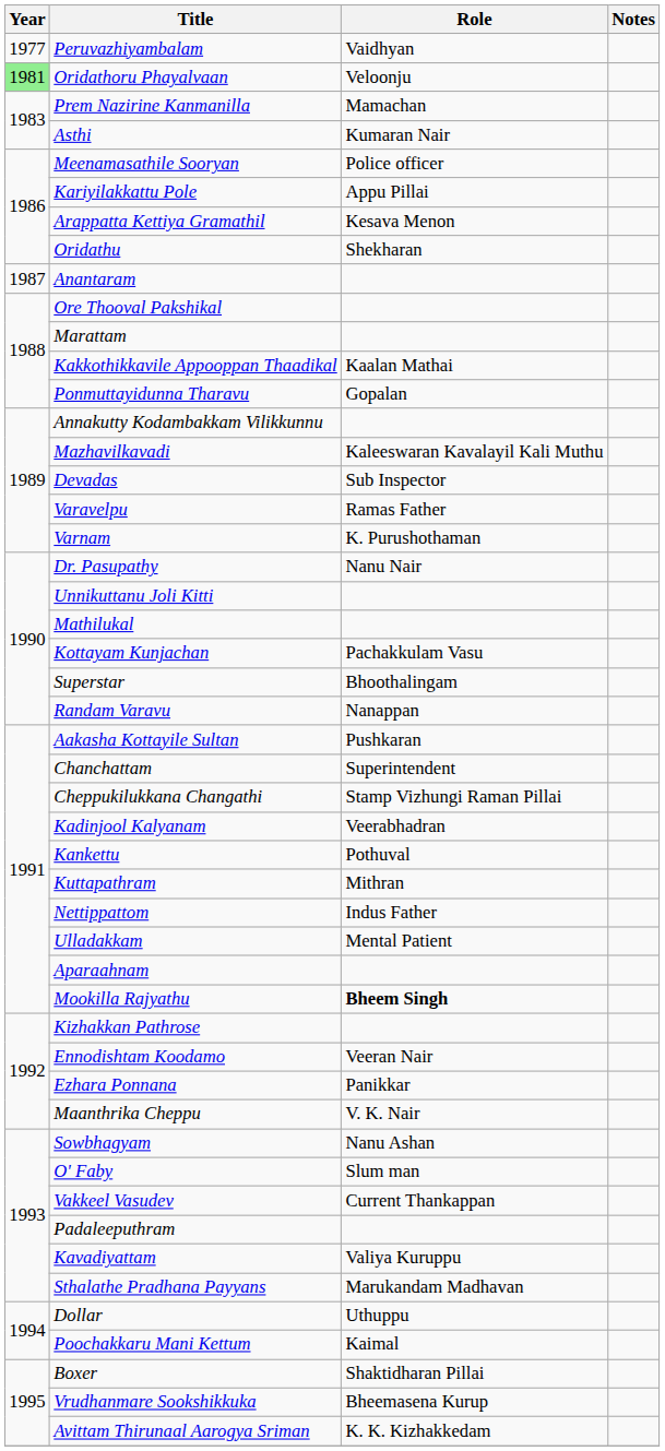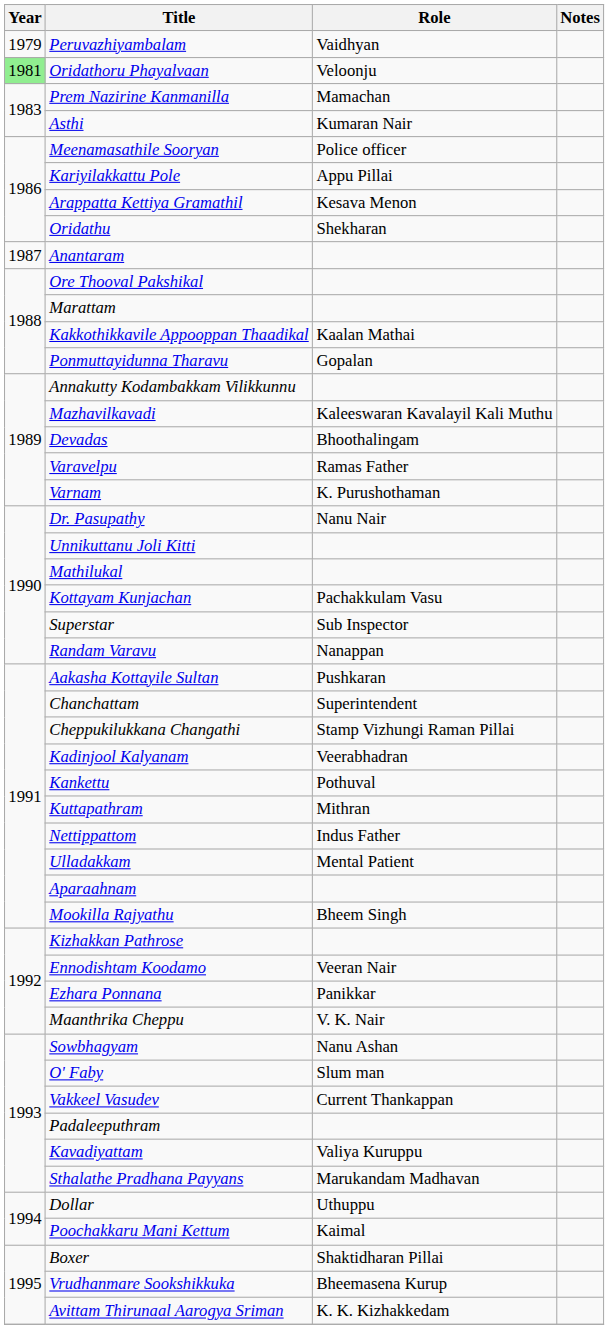Peruvazhiyambalam | Year: 1977 -> 1979
Devadas | Role: Sub Inspector -> Bhoothalingam
Superstar | Role: Bhoothalingam -> Sub Inspector
Mookilla Rajyathu | Role: bold -> normal
